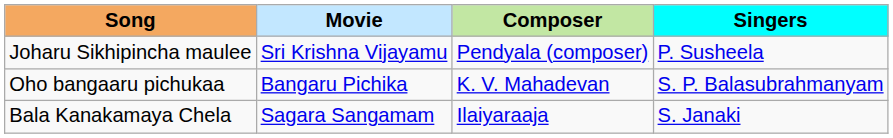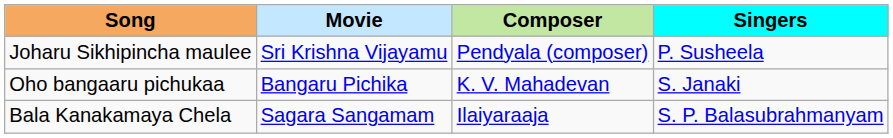Oho bangaaru pichukaa | Singers: S. P. Balasubrahmanyam -> S. Janaki
Bala Kanakamaya Chela | Singers: S. Janaki -> S. P. Balasubrahmanyam
